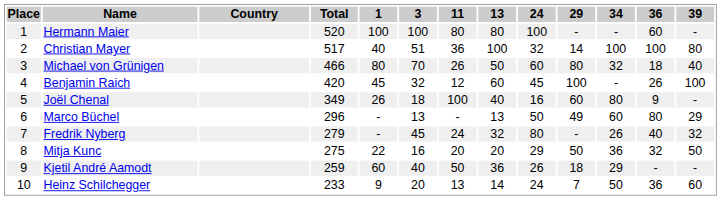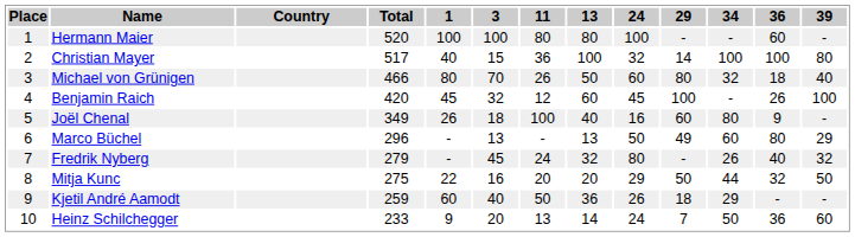Christian Mayer | 3: 51 -> 15
Mitja Kunc | 34: 36 -> 44
